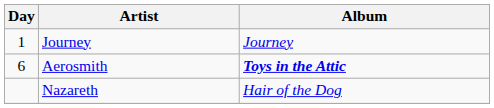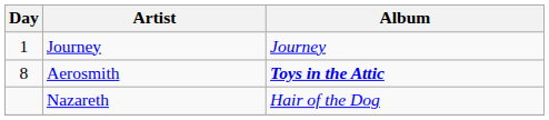Aerosmith | Day: 6 -> 8
